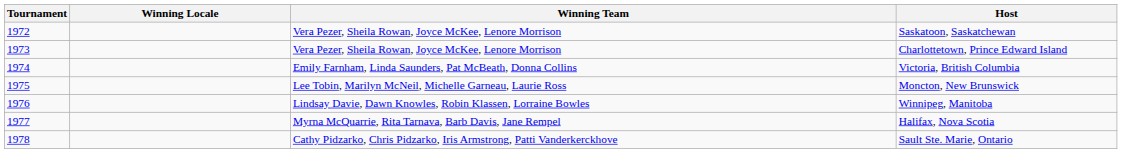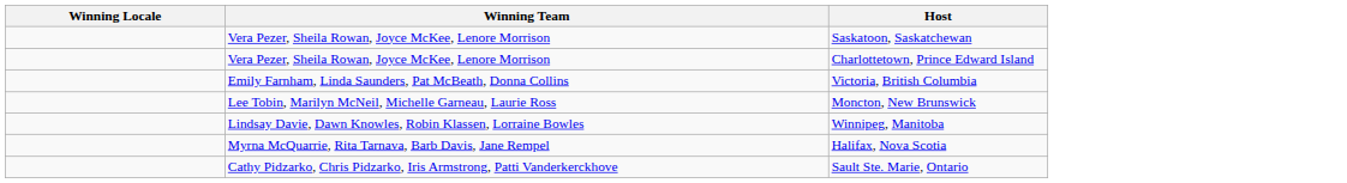- column: Tournament | 1972 | 1973 | 1974 | 1975 | 1976 | 1977 | 1978
